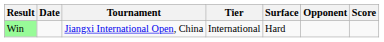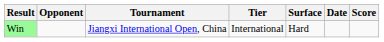columns swapped: Date <-> Opponent
